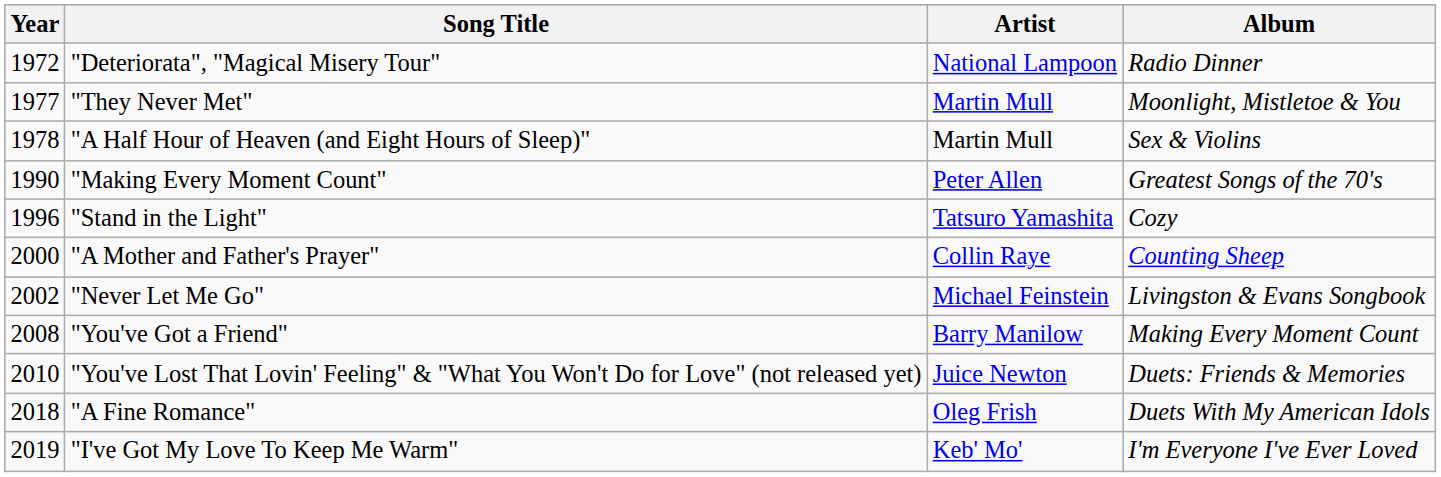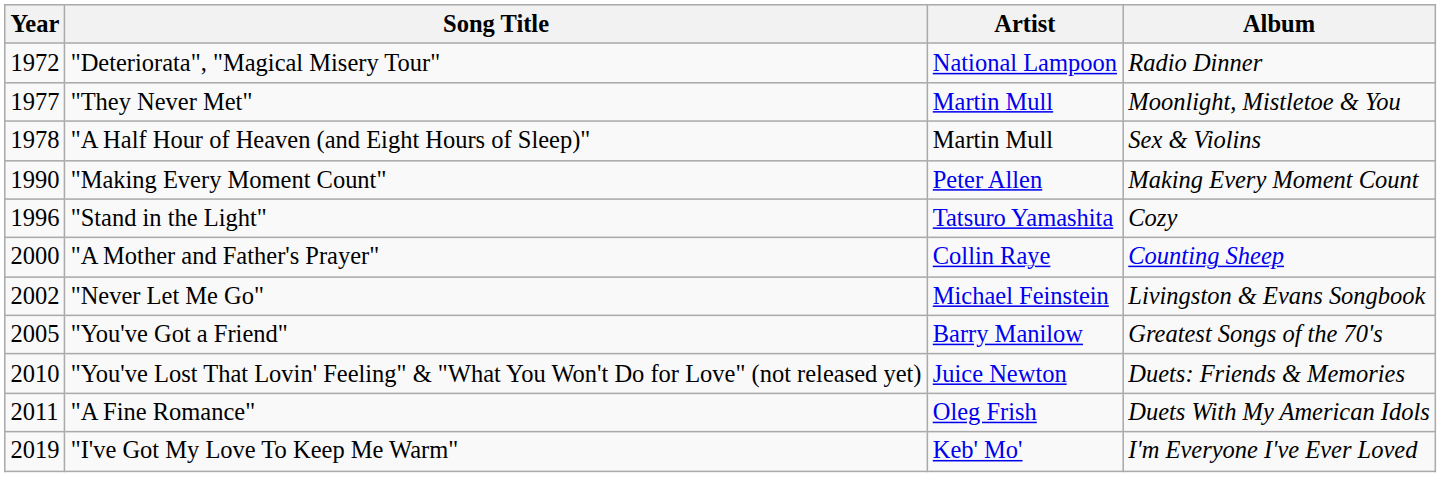"Making Every Moment Count" | Album: Greatest Songs of the 70's -> Making Every Moment Count
"You've Got a Friend" | Year: 2008 -> 2005
"You've Got a Friend" | Album: Making Every Moment Count -> Greatest Songs of the 70's
"A Fine Romance" | Year: 2018 -> 2011
